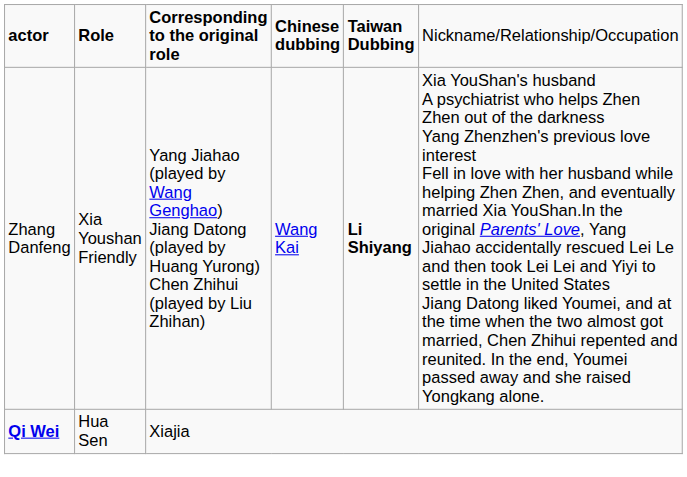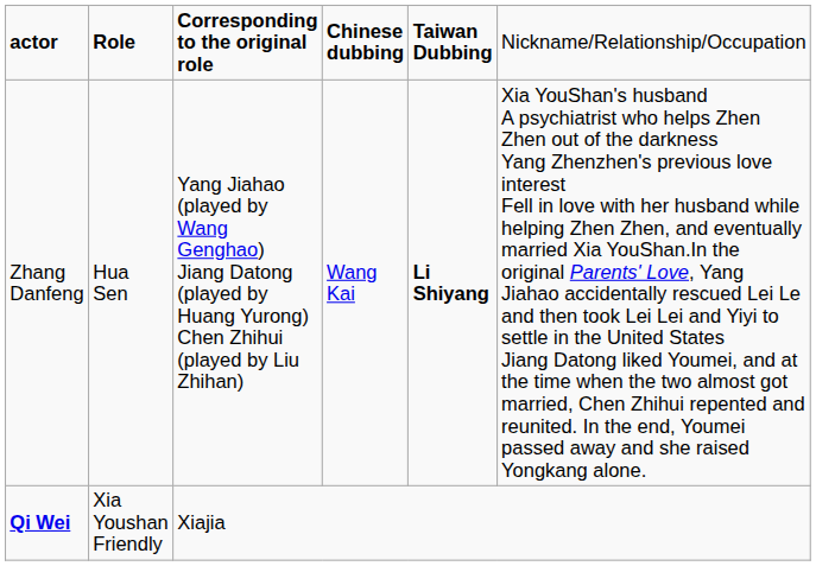Zhang Danfeng | column 2: Xia Youshan Friendly -> Hua Sen
Qi Wei | column 2: Hua Sen -> Xia Youshan Friendly
